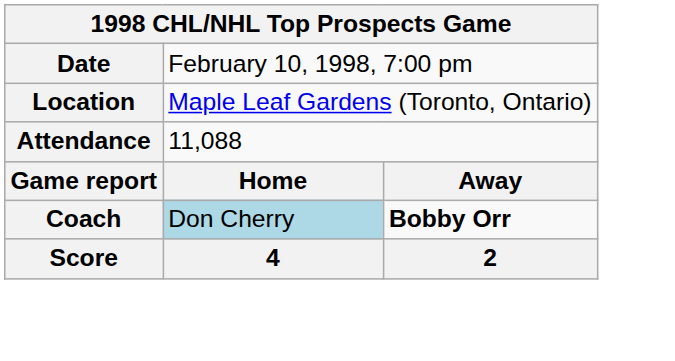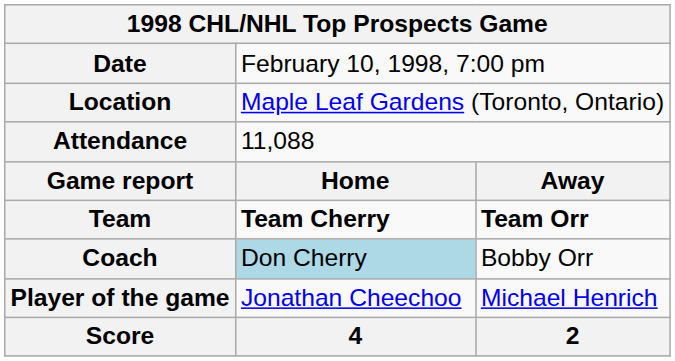+ row: Team | Team Cherry | Team Orr
Coach | column 3: bold -> normal
+ row: Player of the game | Jonathan Cheechoo | Michael Henrich
